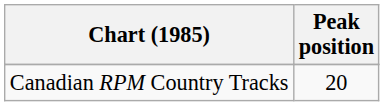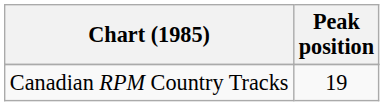Canadian RPM Country Tracks | Peak position: 20 -> 19
